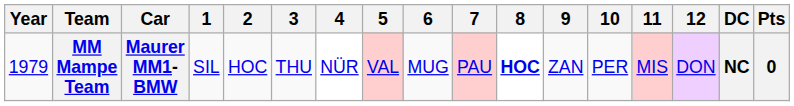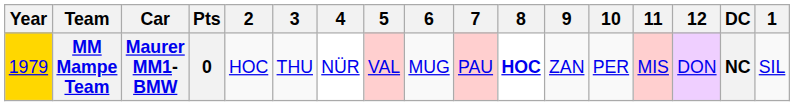columns swapped: 1 <-> Pts
MM Mampe Team | Year: no background -> gold background
